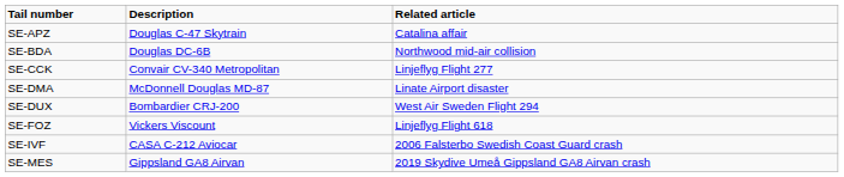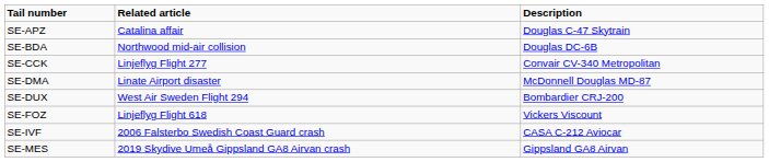columns swapped: Description <-> Related article
